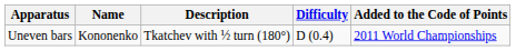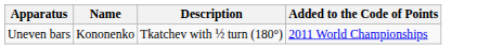- column: Difficulty | D (0.4)
